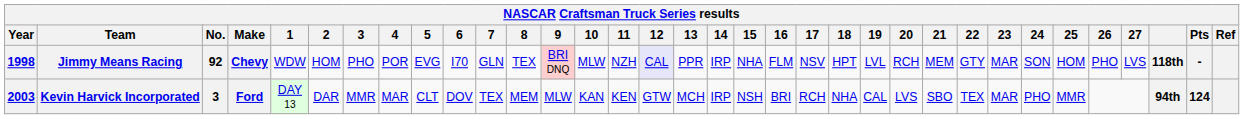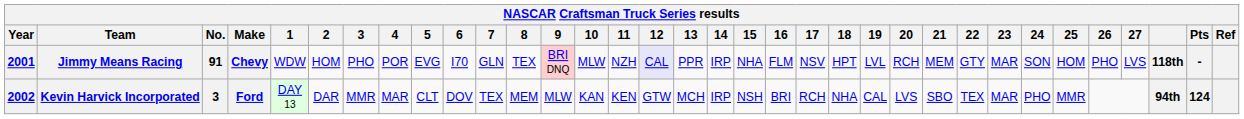Jimmy Means Racing | Year: 1998 -> 2001
Jimmy Means Racing | No.: 92 -> 91
Kevin Harvick Incorporated | Year: 2003 -> 2002
